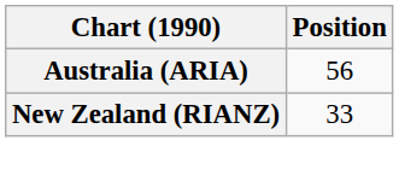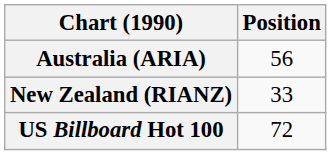+ row: US Billboard Hot 100 | 72
